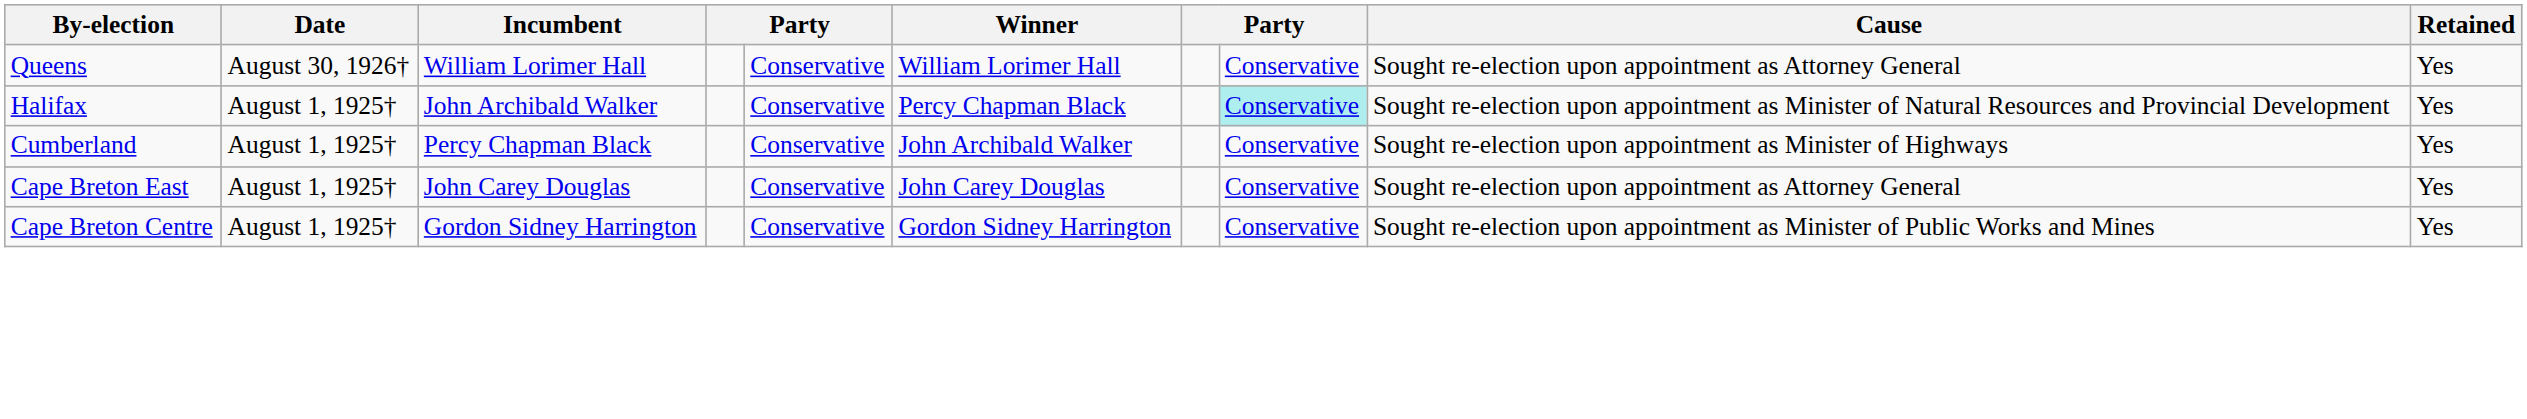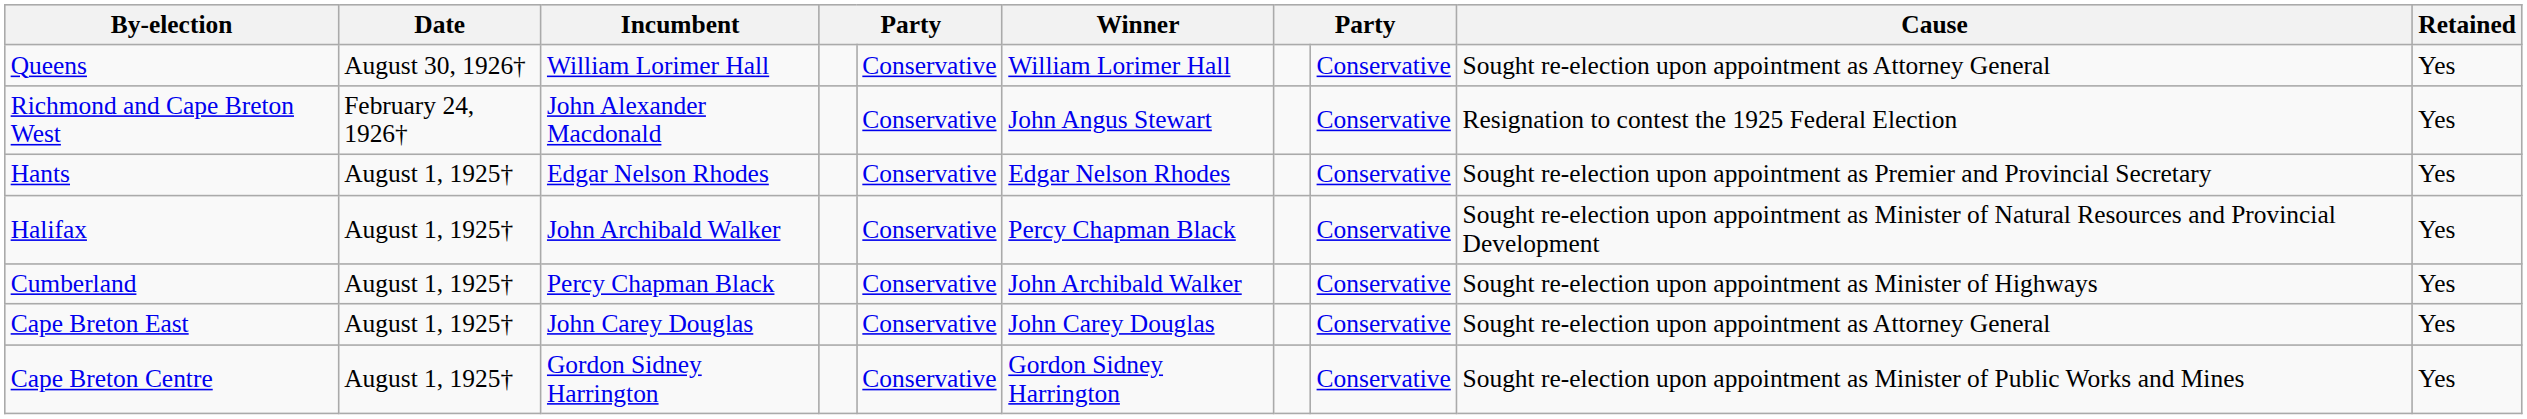+ row: Richmond and Cape Breton West | February 24, 1926† | John Alexander Macdonald | Conservative | John Angus Stewart | Conservative | Resignation to contest the 1925 Federal Election | Yes
+ row: Hants | August 1, 1925† | Edgar Nelson Rhodes | Conservative | Edgar Nelson Rhodes | Conservative | Sought re-election upon appointment as Premier and Provincial Secretary | Yes
Halifax | column 8: paleturquoise background -> no background
